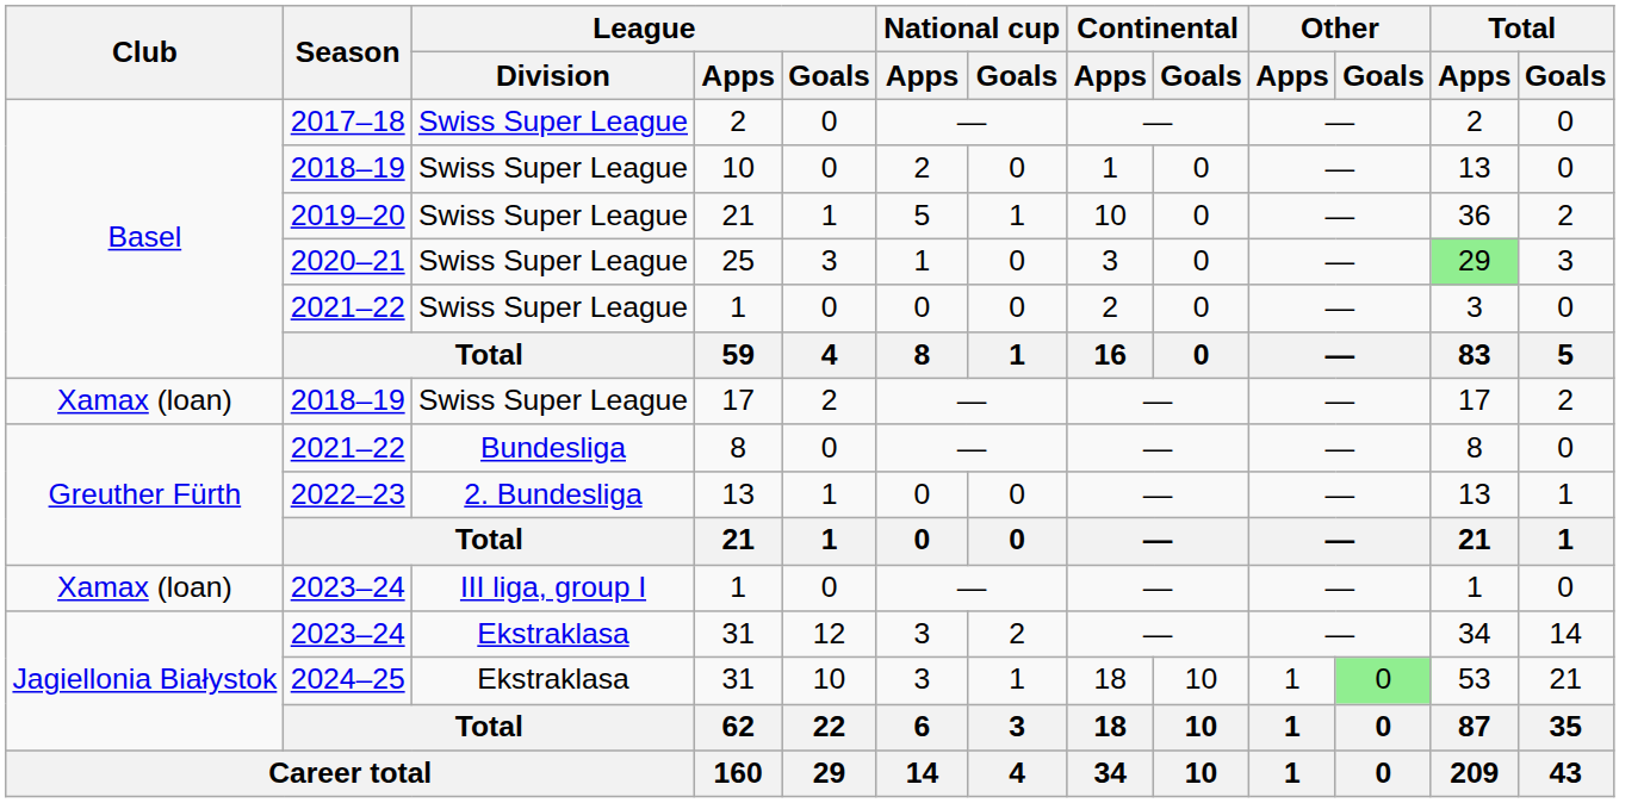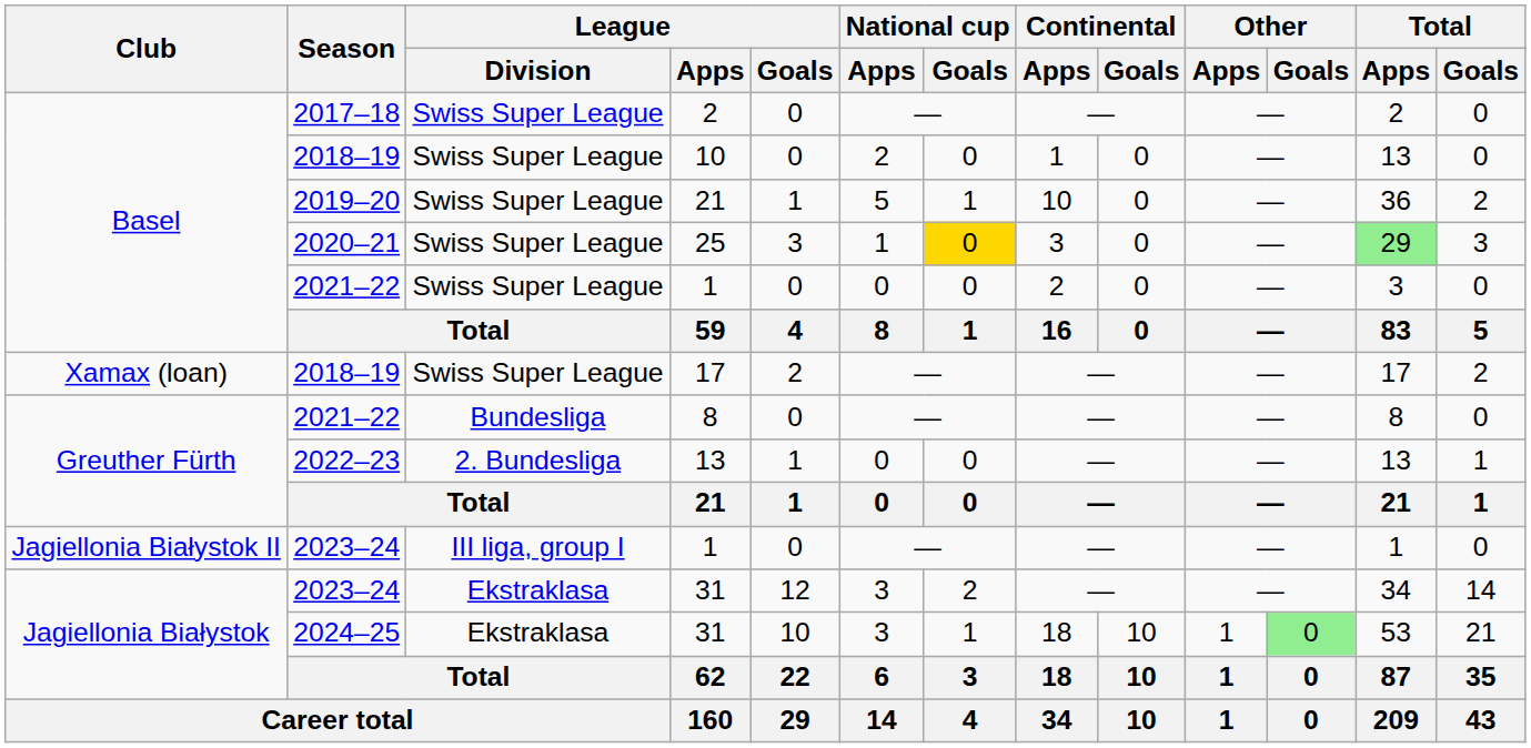25 | National cup / Goals: no background -> gold background
2023–24 / 1 | Club: Xamax (loan) -> Jagiellonia Białystok II
